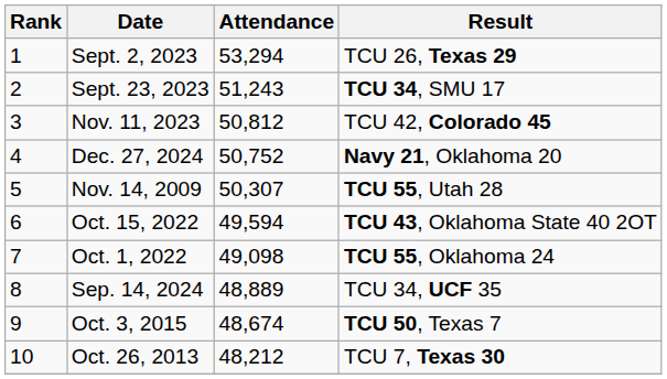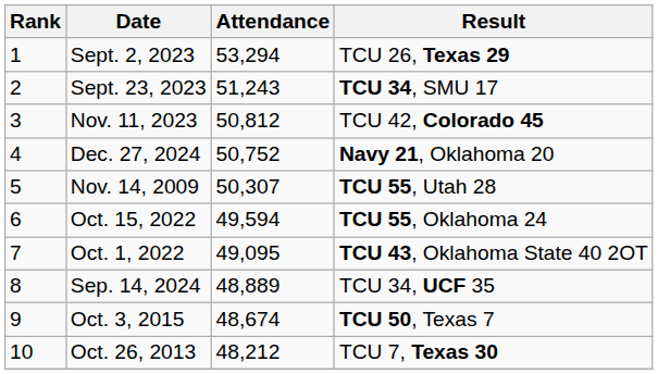Oct. 15, 2022 | Result: TCU 43, Oklahoma State 40 2OT -> TCU 55, Oklahoma 24
Oct. 1, 2022 | Attendance: 49,098 -> 49,095
Oct. 1, 2022 | Result: TCU 55, Oklahoma 24 -> TCU 43, Oklahoma State 40 2OT
